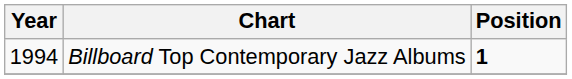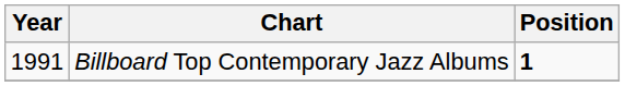Billboard Top Contemporary Jazz Albums | Year: 1994 -> 1991
